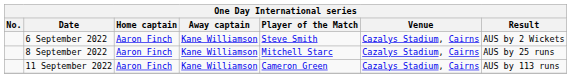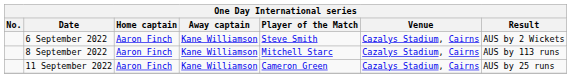8 September 2022 | Result: AUS by 25 runs -> AUS by 113 runs
11 September 2022 | Result: AUS by 113 runs -> AUS by 25 runs
